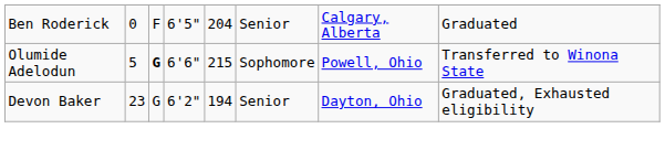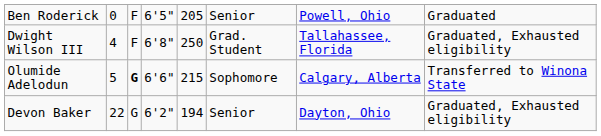Ben Roderick | column 5: 204 -> 205
Ben Roderick | column 7: Calgary, Alberta -> Powell, Ohio
+ row: Dwight Wilson III | 4 | F | 6'8" | 250 | Grad. Student | Tallahassee, Florida | Graduated, Exhausted eligibility
Olumide Adelodun | column 7: Powell, Ohio -> Calgary, Alberta
Devon Baker | column 2: 23 -> 22
